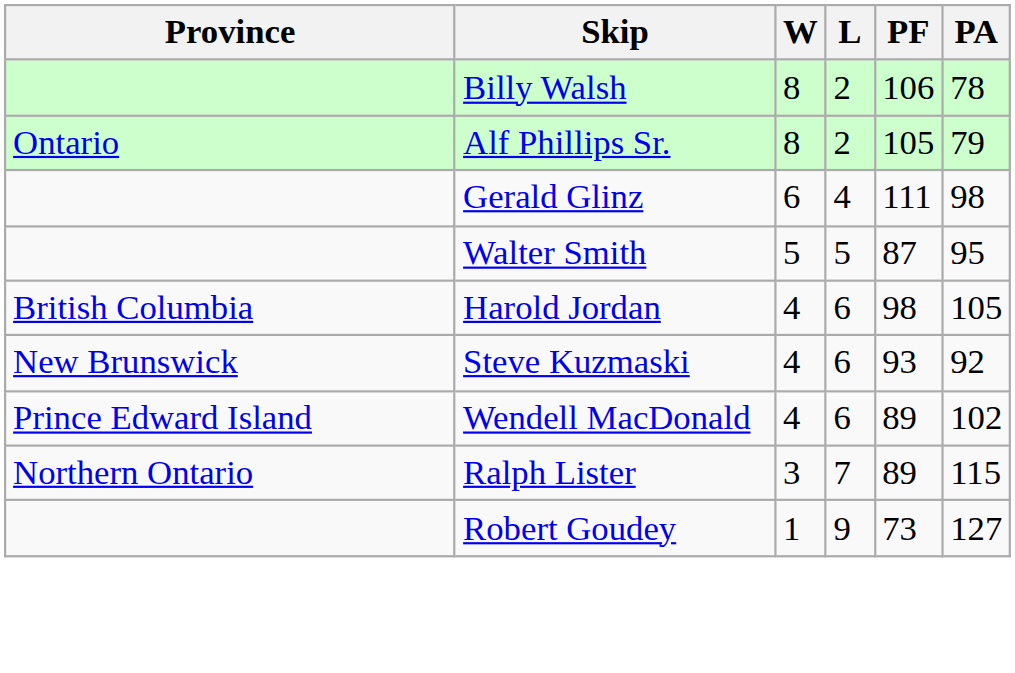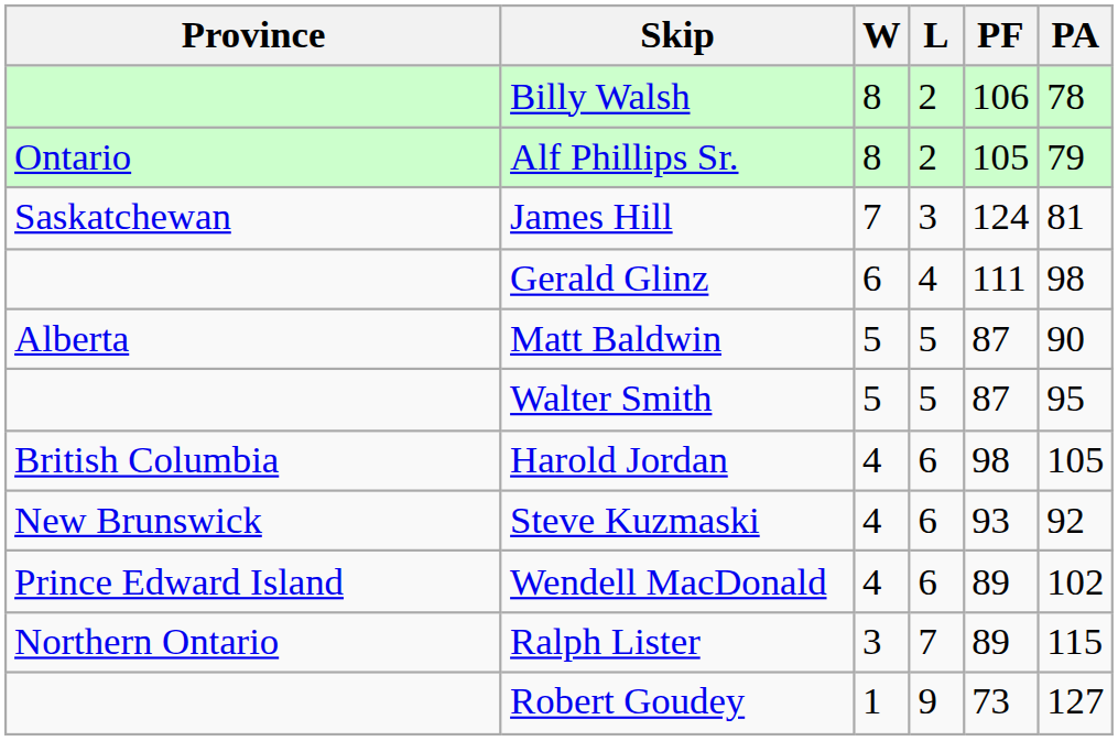+ row: Saskatchewan | James Hill | 7 | 3 | 124 | 81
+ row: Alberta | Matt Baldwin | 5 | 5 | 87 | 90
